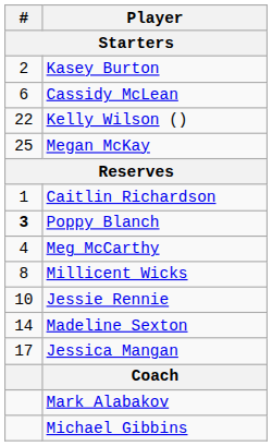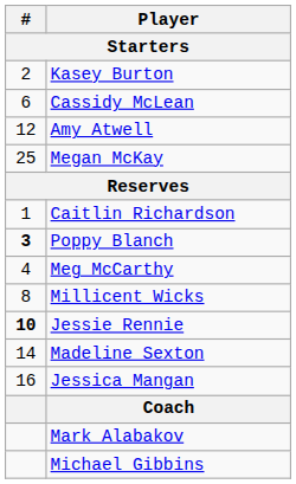+ row: 12 | Amy Atwell
- row: 22 | Kelly Wilson ()
Jessie Rennie | #: normal -> bold
Jessica Mangan | #: 17 -> 16
